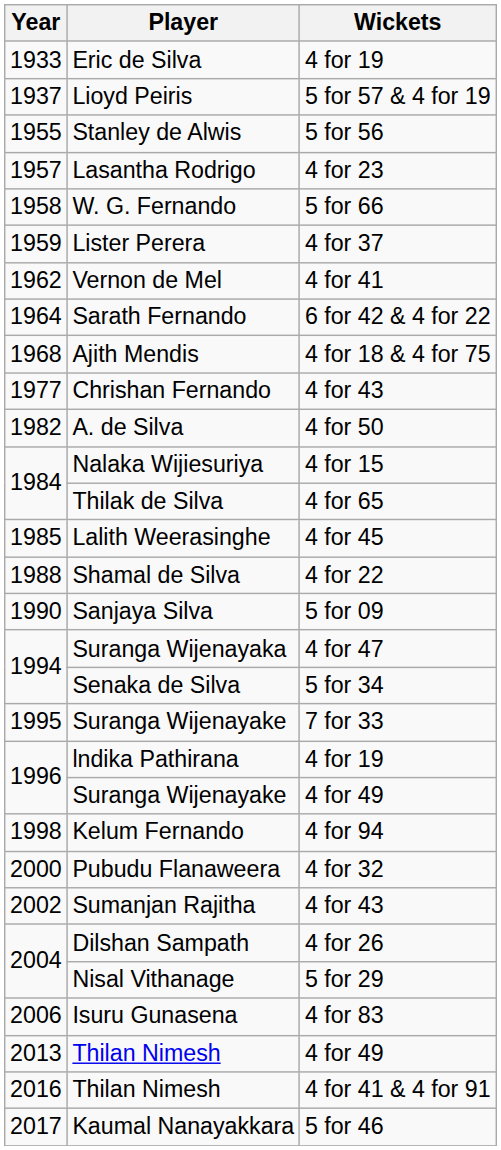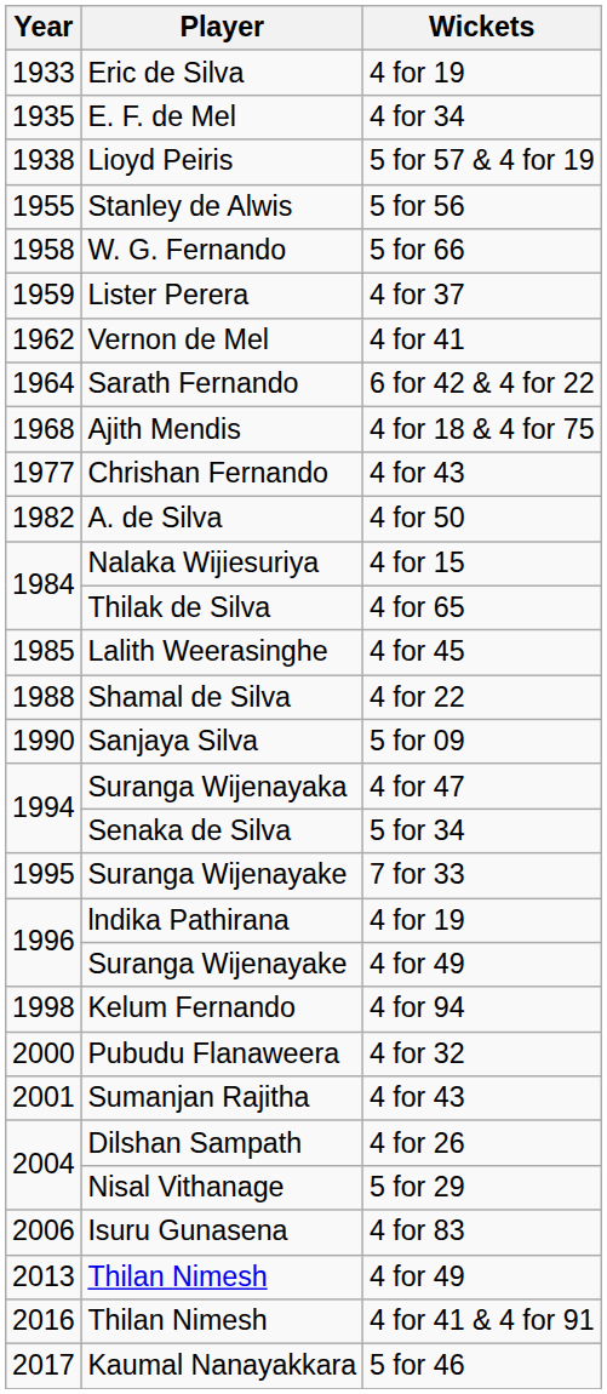+ row: 1935 | E. F. de Mel | 4 for 34
Lioyd Peiris | Year: 1937 -> 1938
- row: 1957 | Lasantha Rodrigo | 4 for 23
Sumanjan Rajitha | Year: 2002 -> 2001
